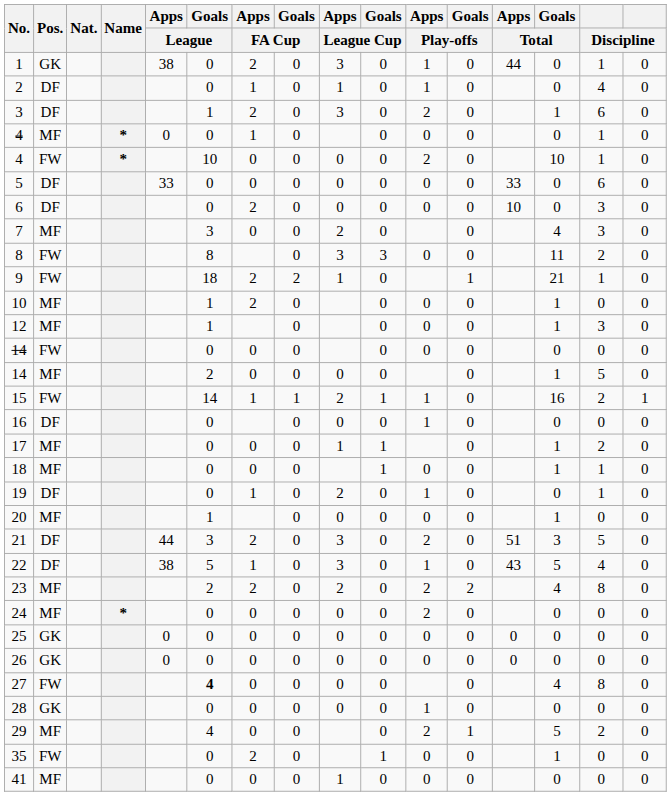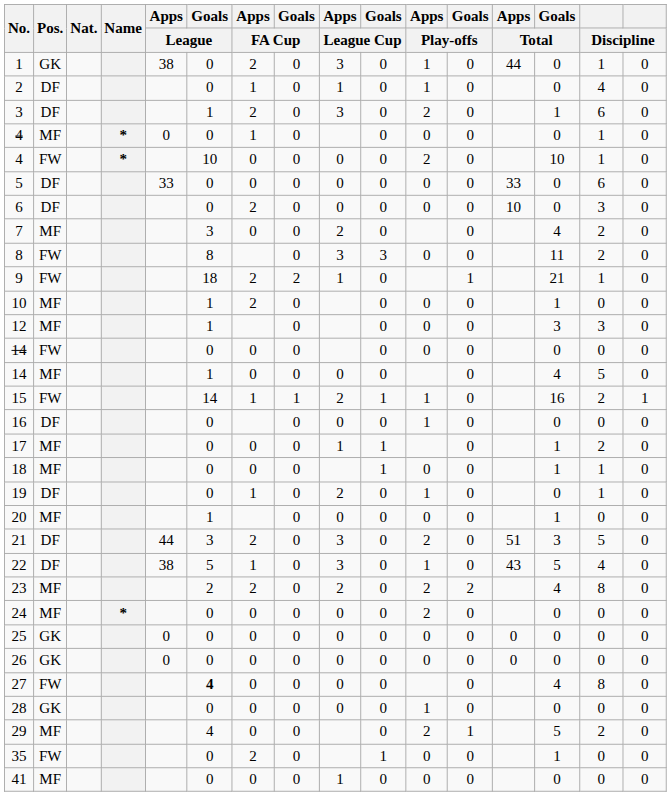7 | column 15: 3 -> 2
12 | Goals / Total: 1 -> 3
14 / MF | Goals / League: 2 -> 1
14 / MF | Goals / Total: 1 -> 4
